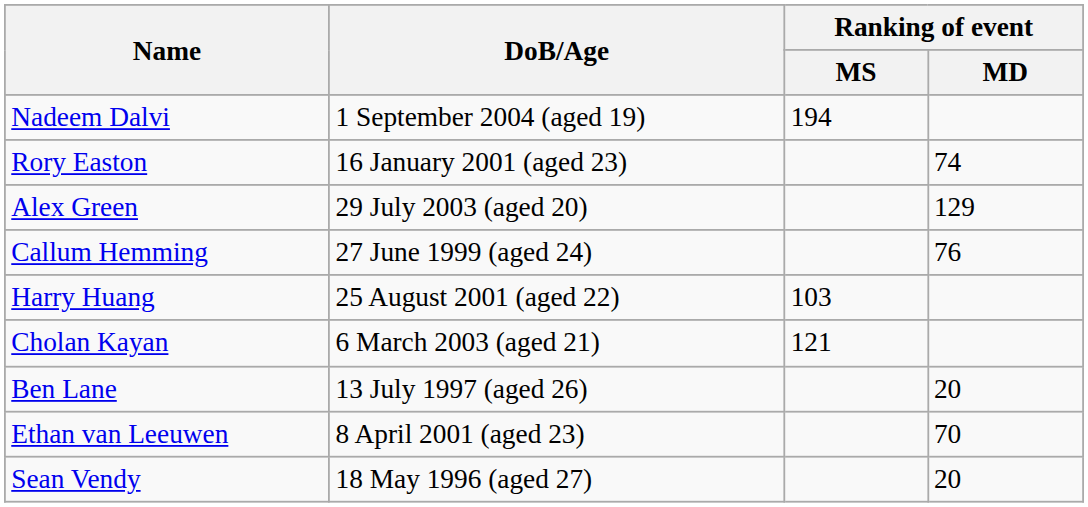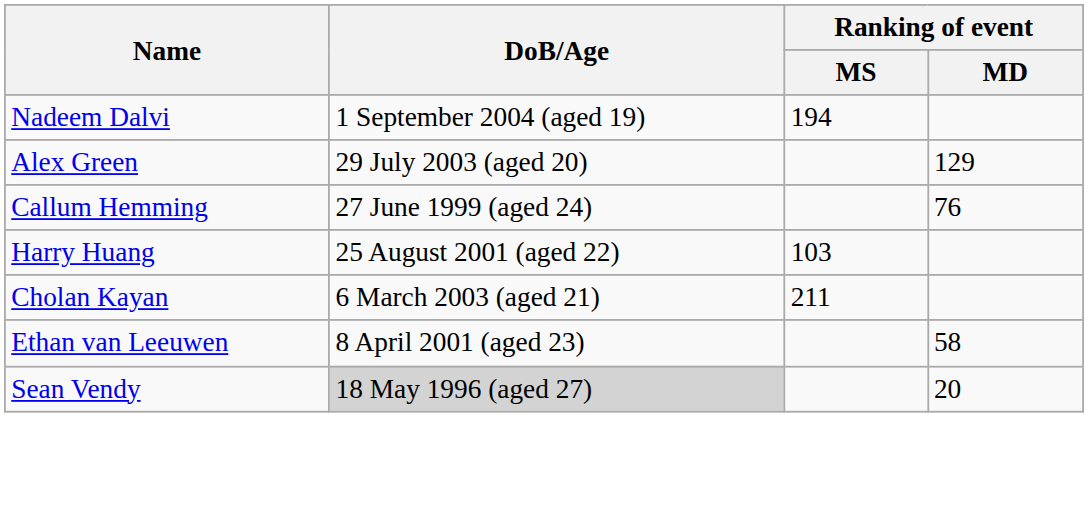- row: Rory Easton | 16 January 2001 (aged 23) | 74
Cholan Kayan | Ranking of event / MS: 121 -> 211
- row: Ben Lane | 13 July 1997 (aged 26) | 20
Ethan van Leeuwen | Ranking of event / MD: 70 -> 58
Sean Vendy | DoB/Age: no background -> lightgrey background
